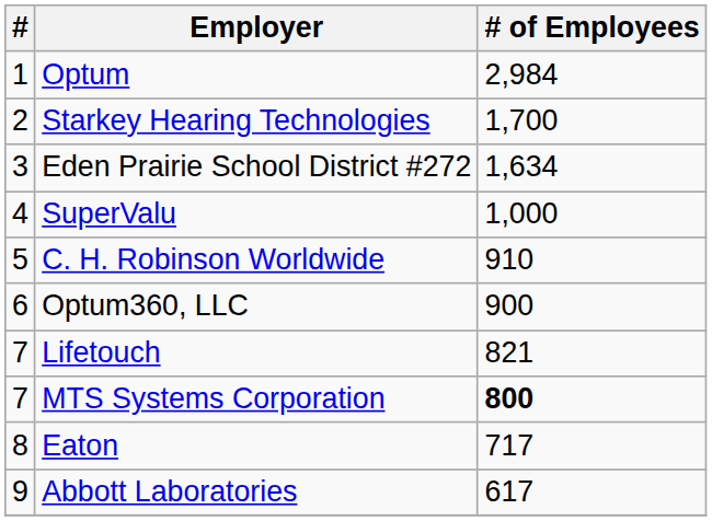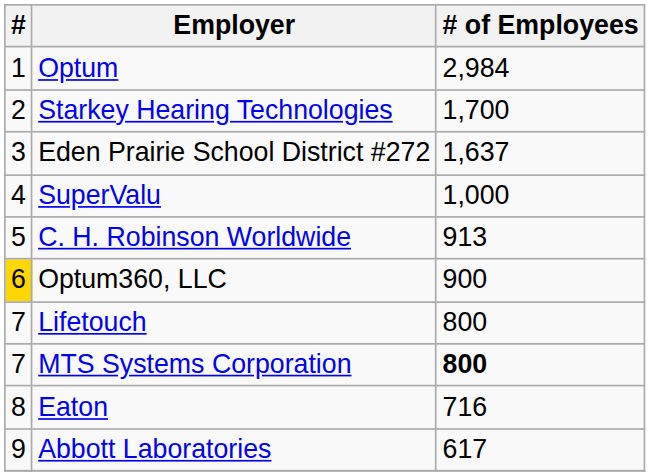Eden Prairie School District #272 | # of Employees: 1,634 -> 1,637
C. H. Robinson Worldwide | # of Employees: 910 -> 913
Optum360, LLC | #: no background -> gold background
Lifetouch | # of Employees: 821 -> 800
Eaton | # of Employees: 717 -> 716
